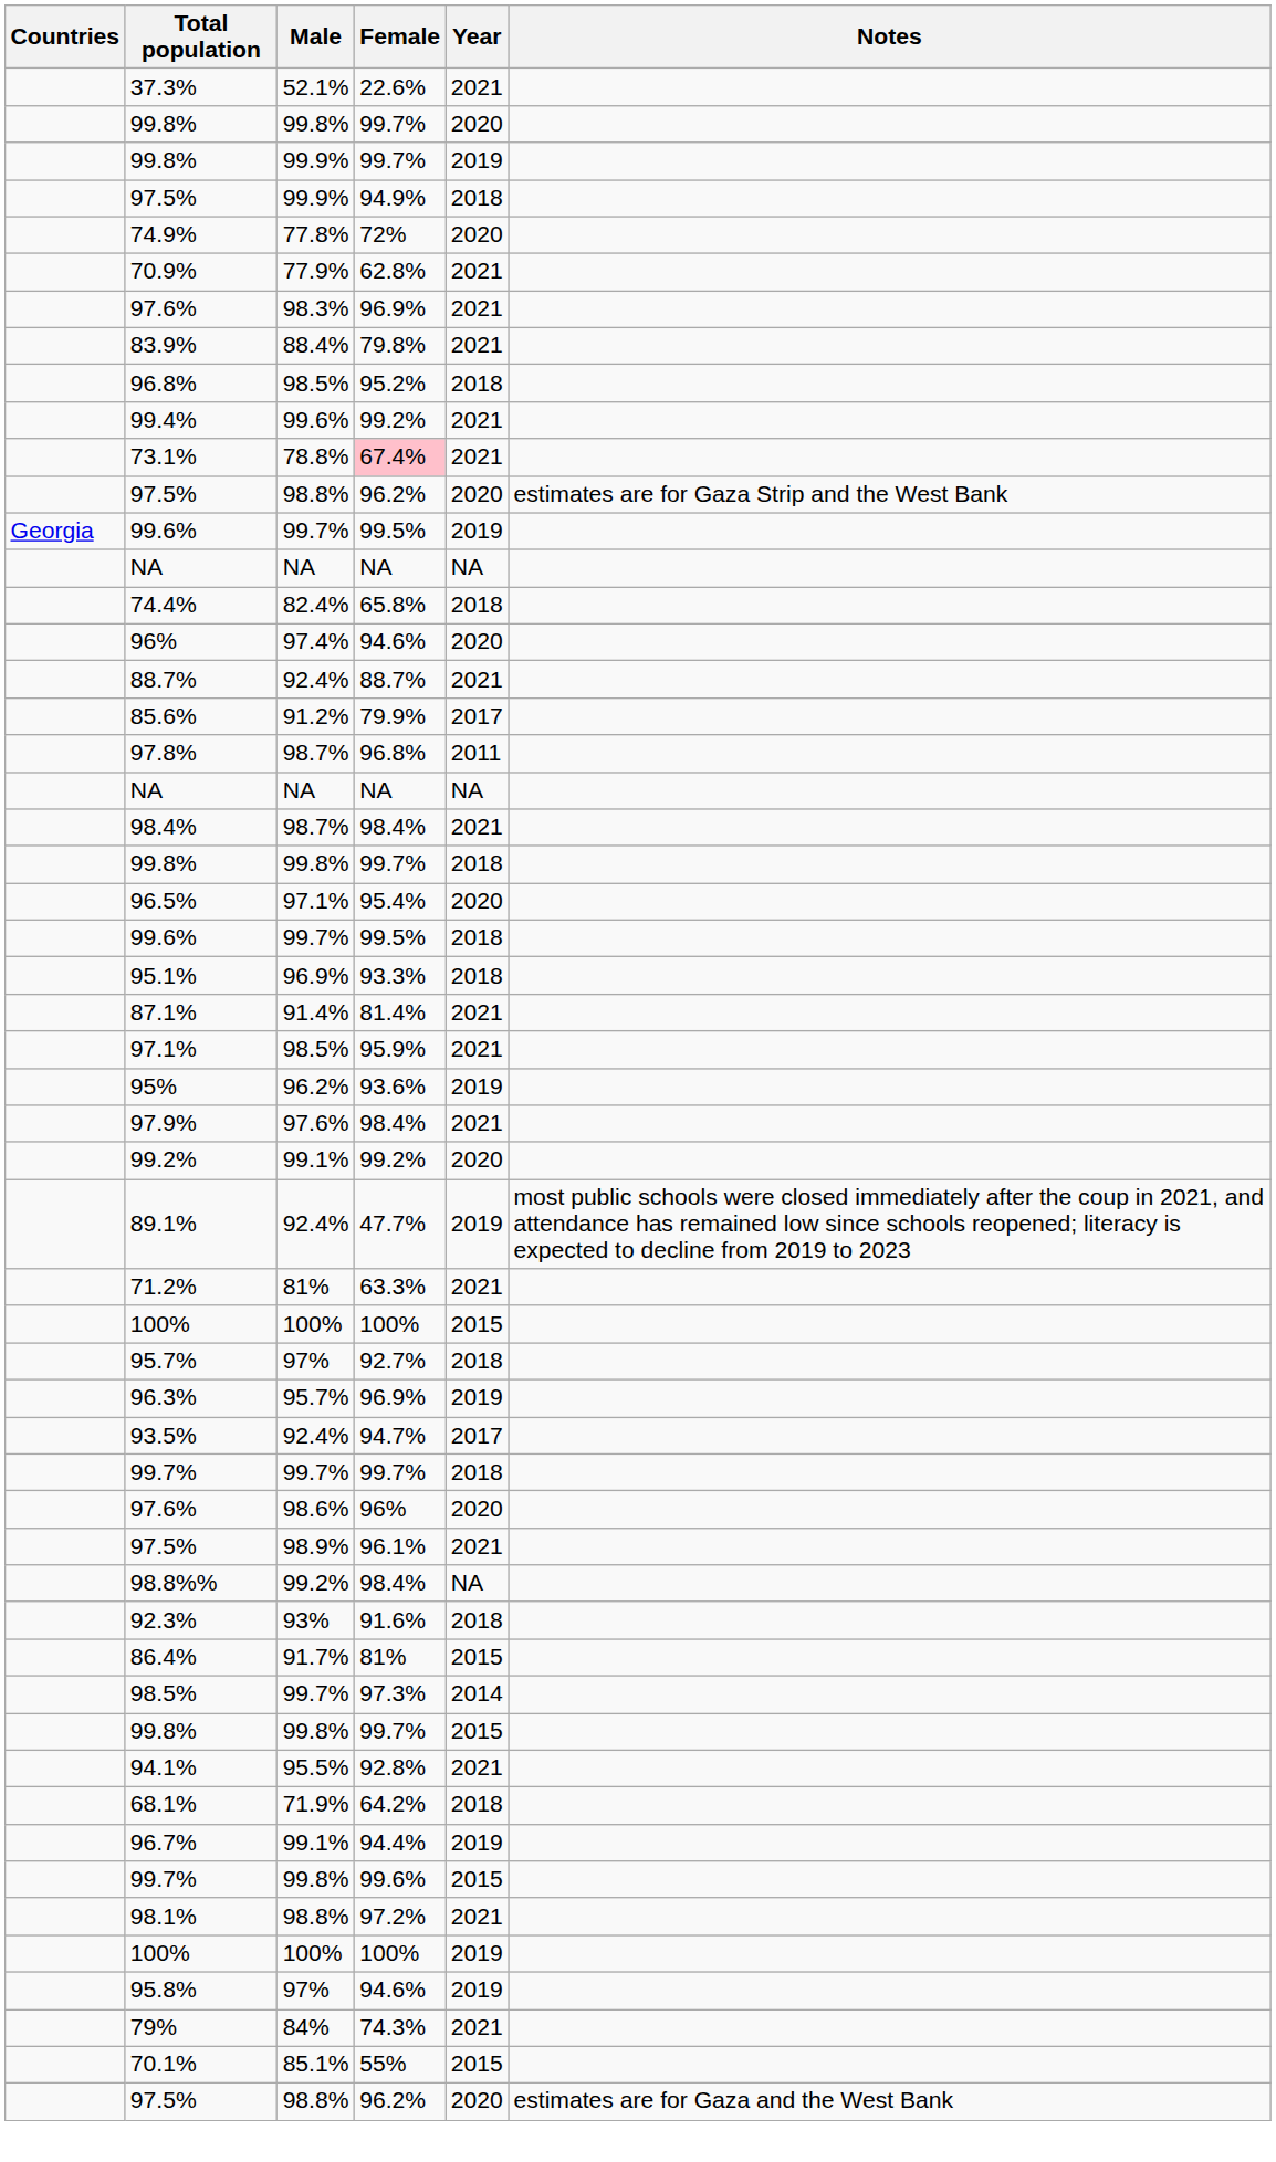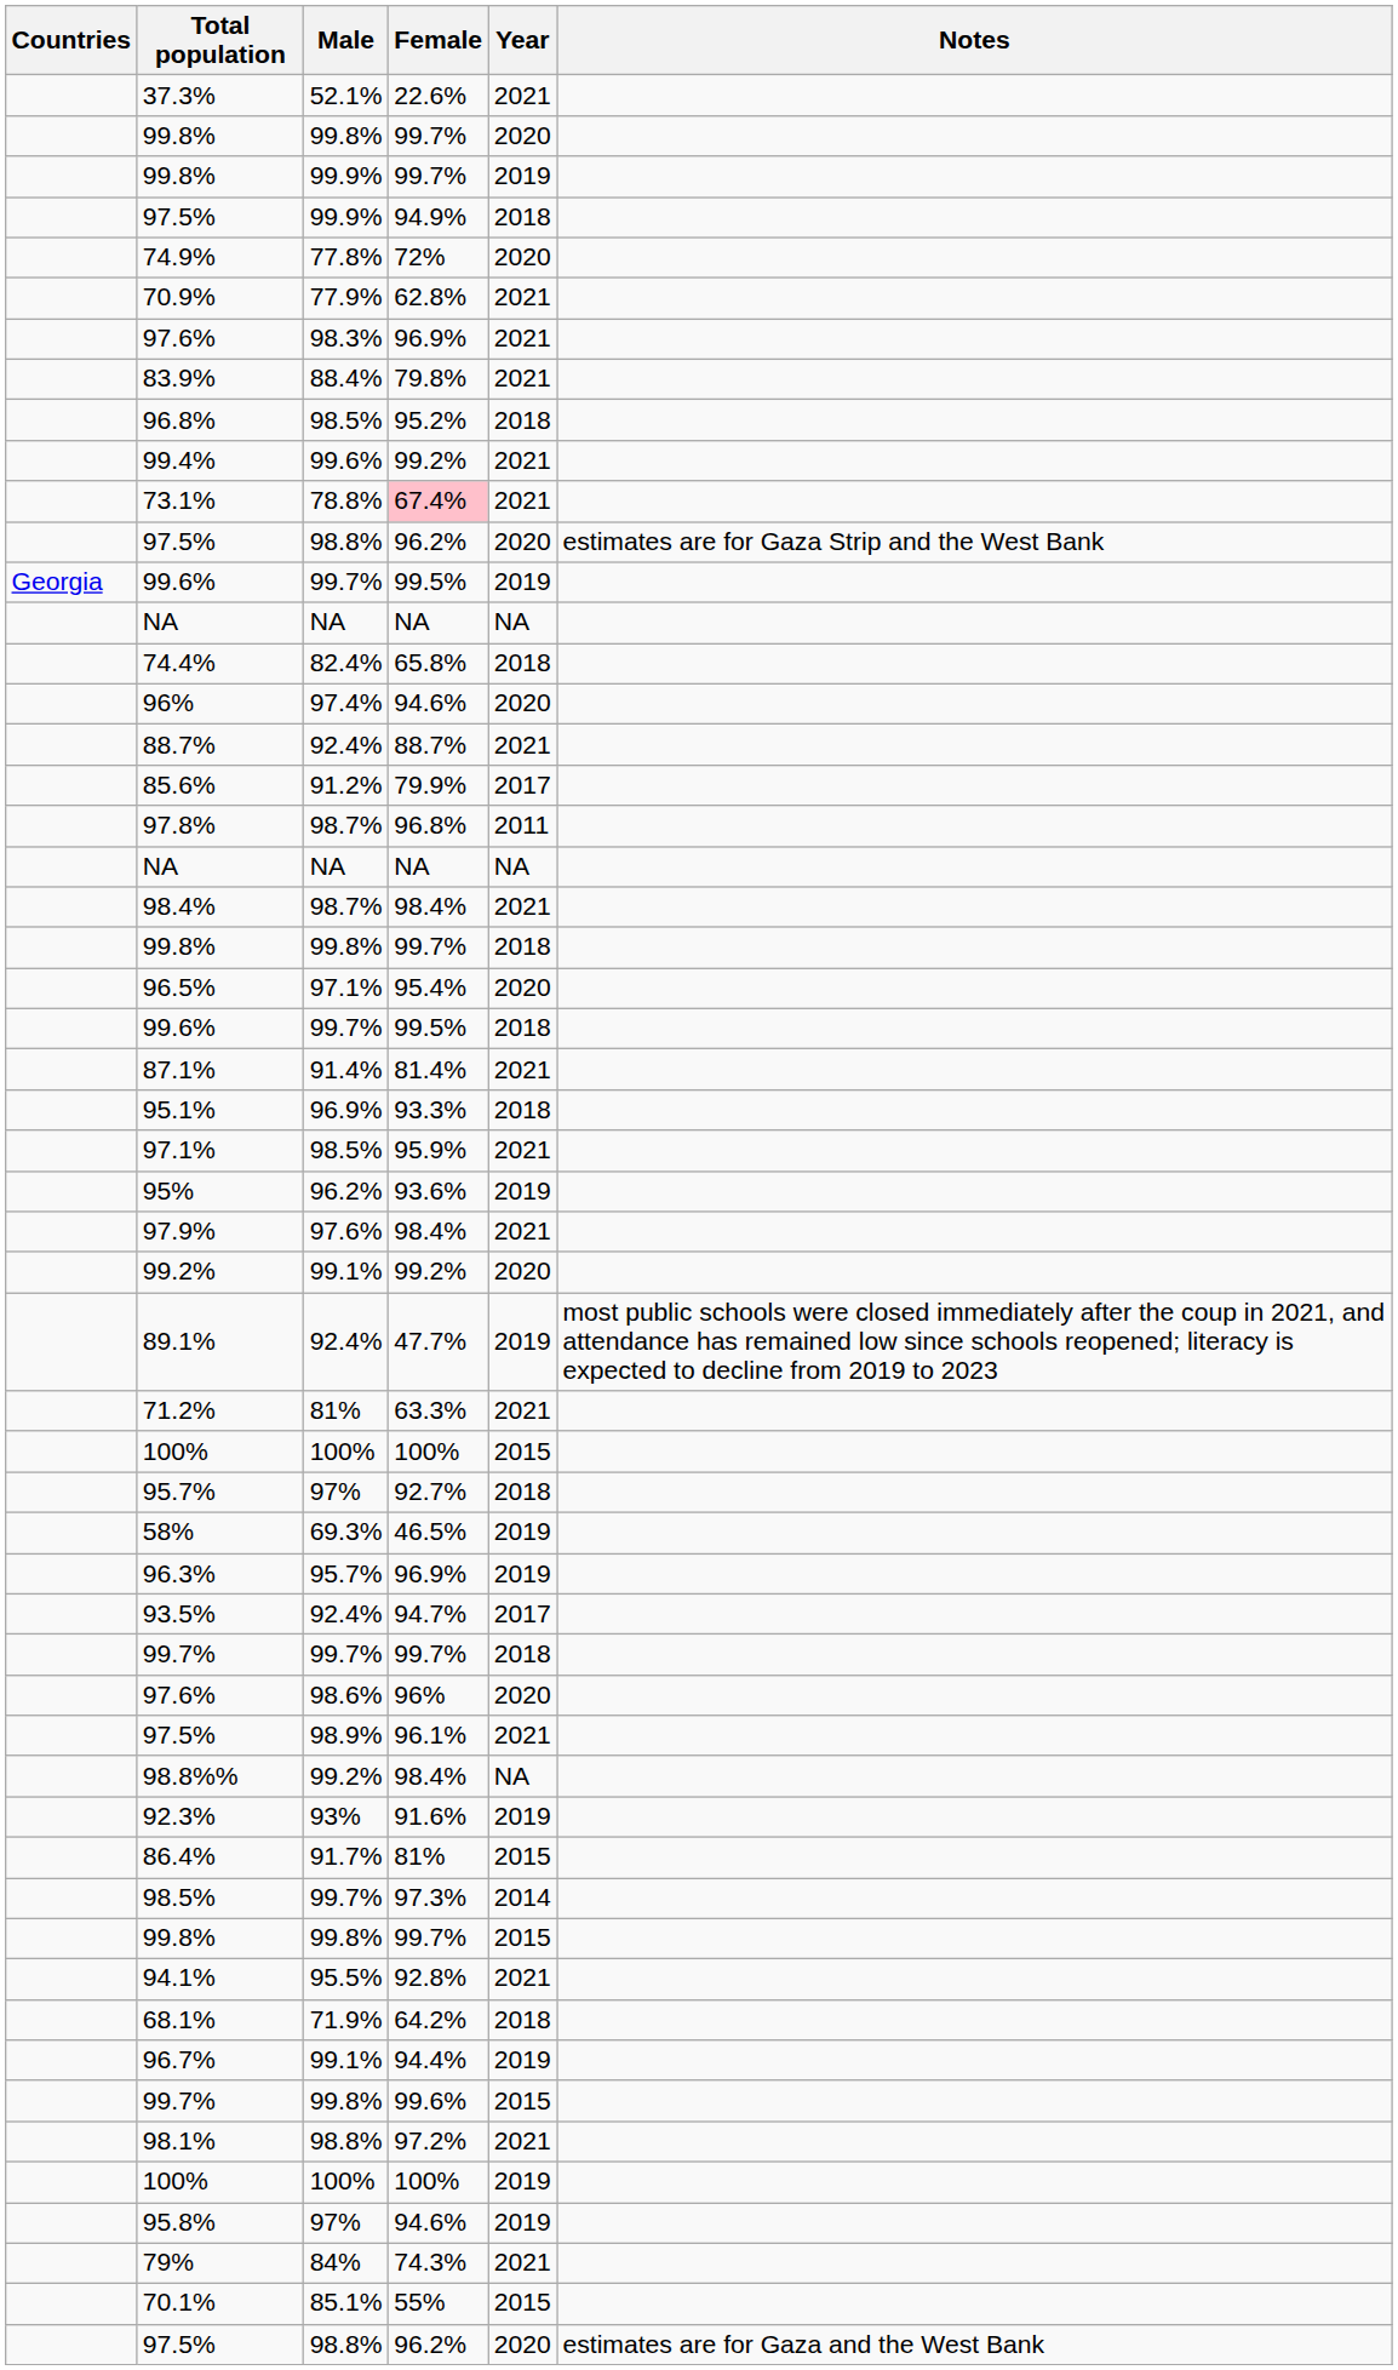rows swapped: 87.1% <-> 95.1%
+ row: 58% | 69.3% | 46.5% | 2019
92.3% | Year: 2018 -> 2019
